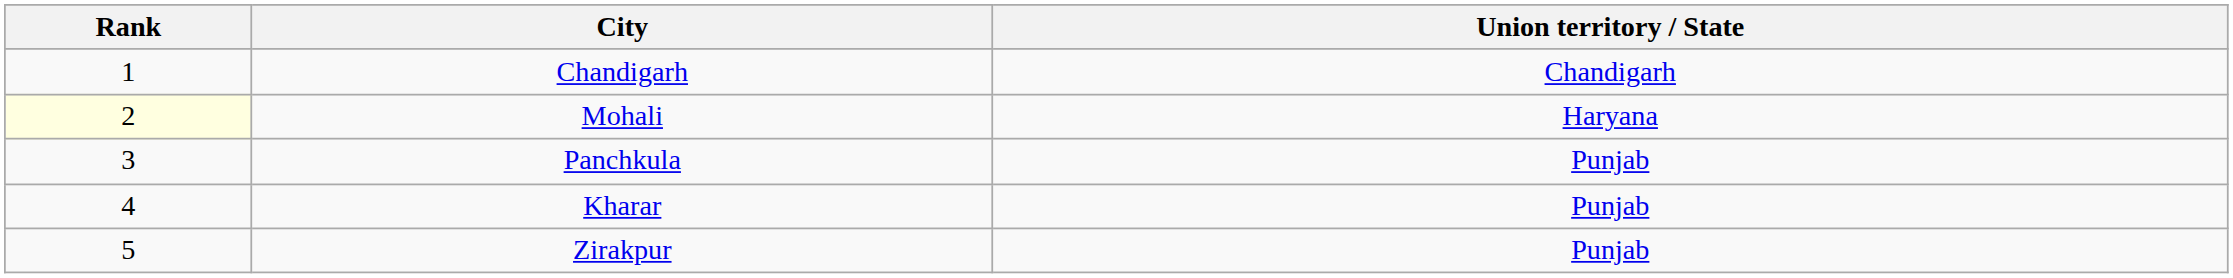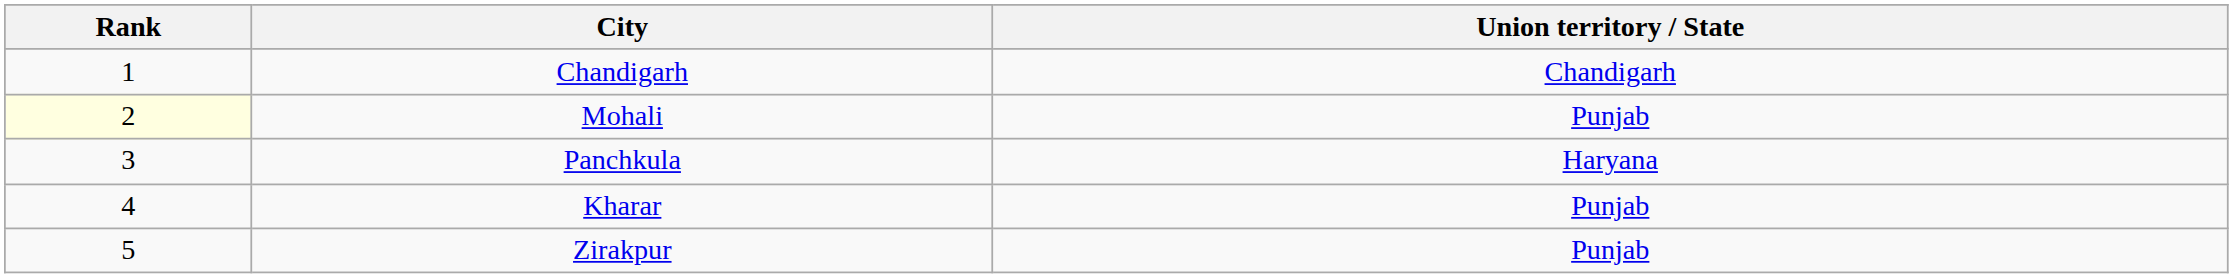Mohali | Union territory / State: Haryana -> Punjab
Panchkula | Union territory / State: Punjab -> Haryana
